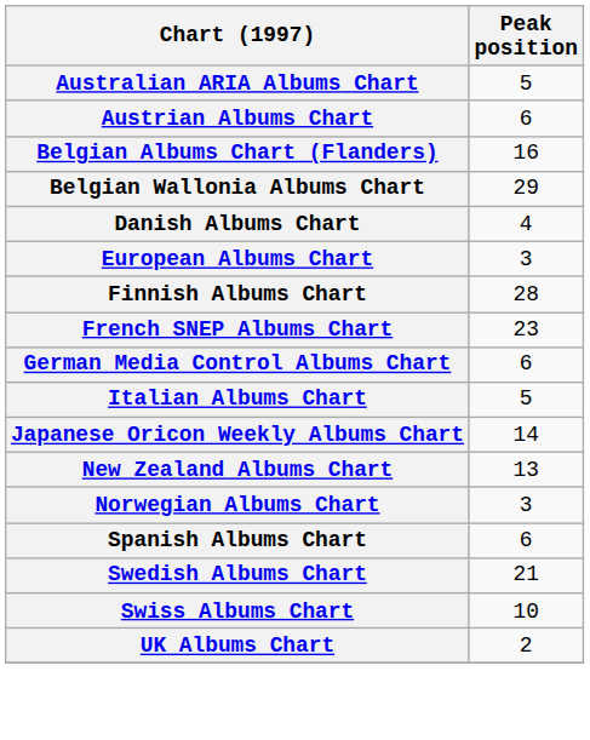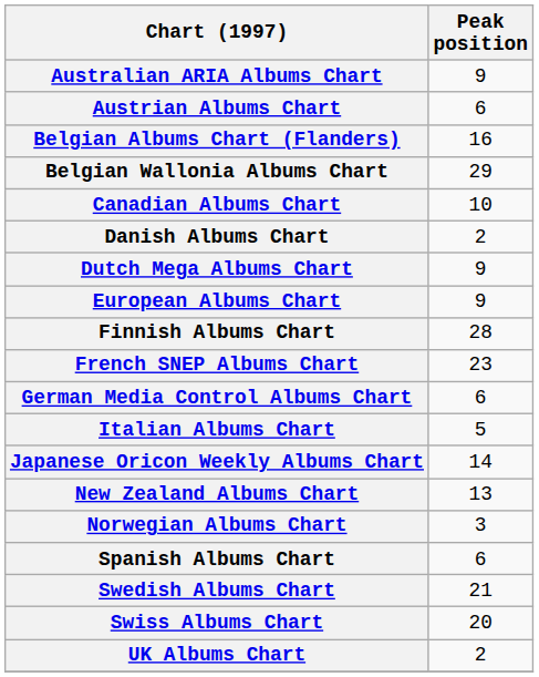Australian ARIA Albums Chart | Peak position: 5 -> 9
+ row: Canadian Albums Chart | 10
Danish Albums Chart | Peak position: 4 -> 2
+ row: Dutch Mega Albums Chart | 9
European Albums Chart | Peak position: 3 -> 9
Swiss Albums Chart | Peak position: 10 -> 20
